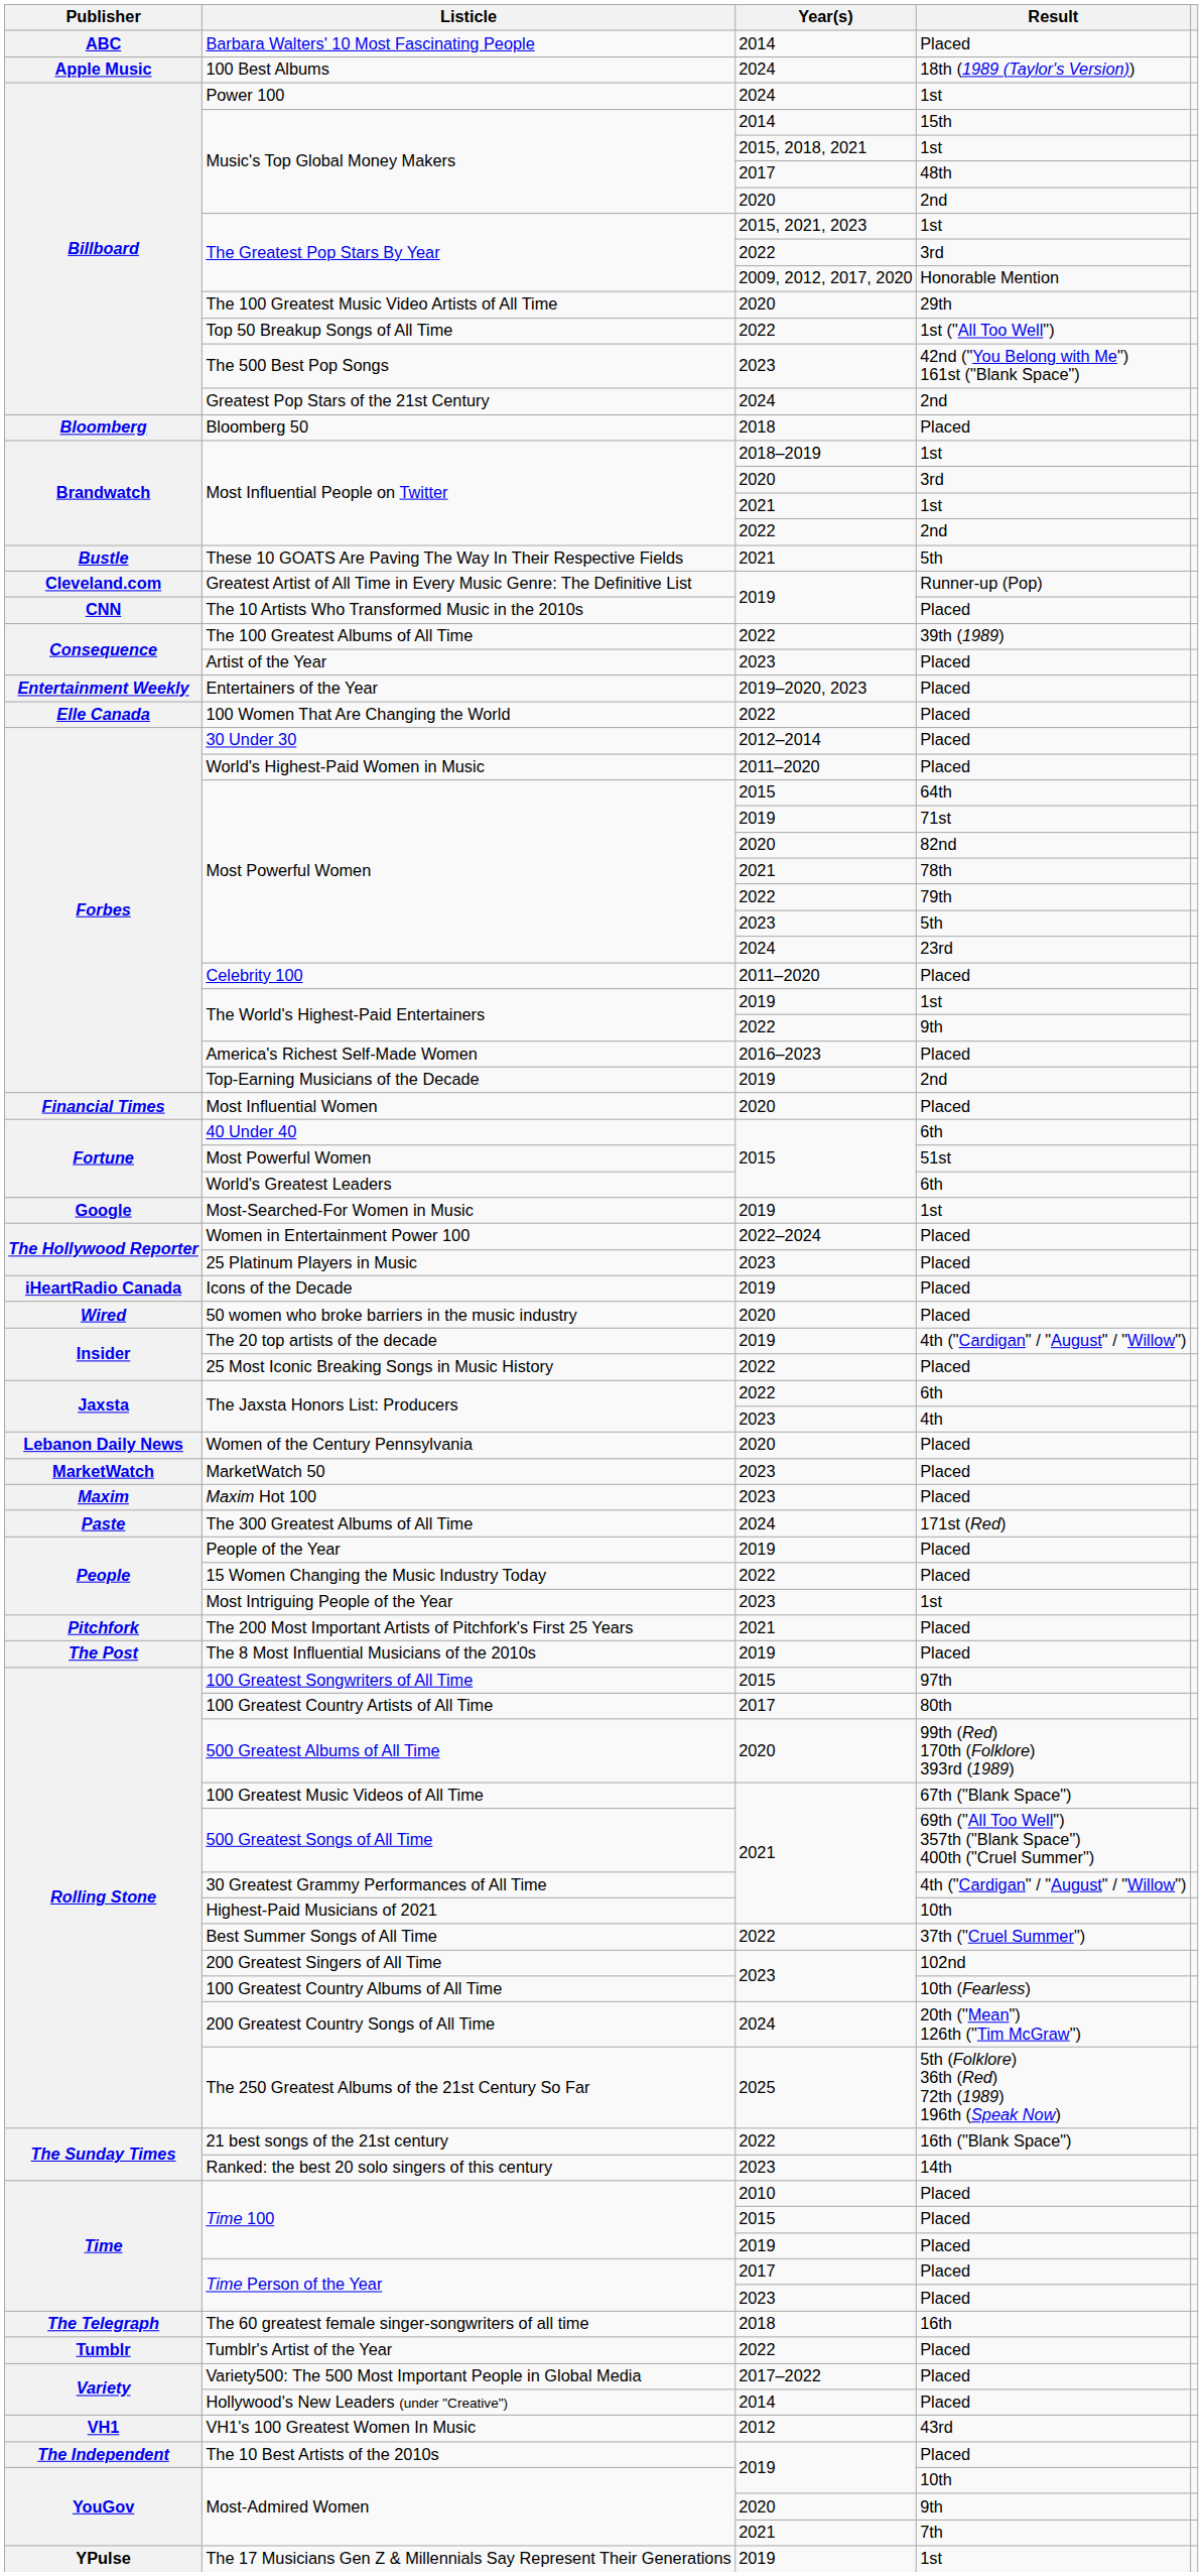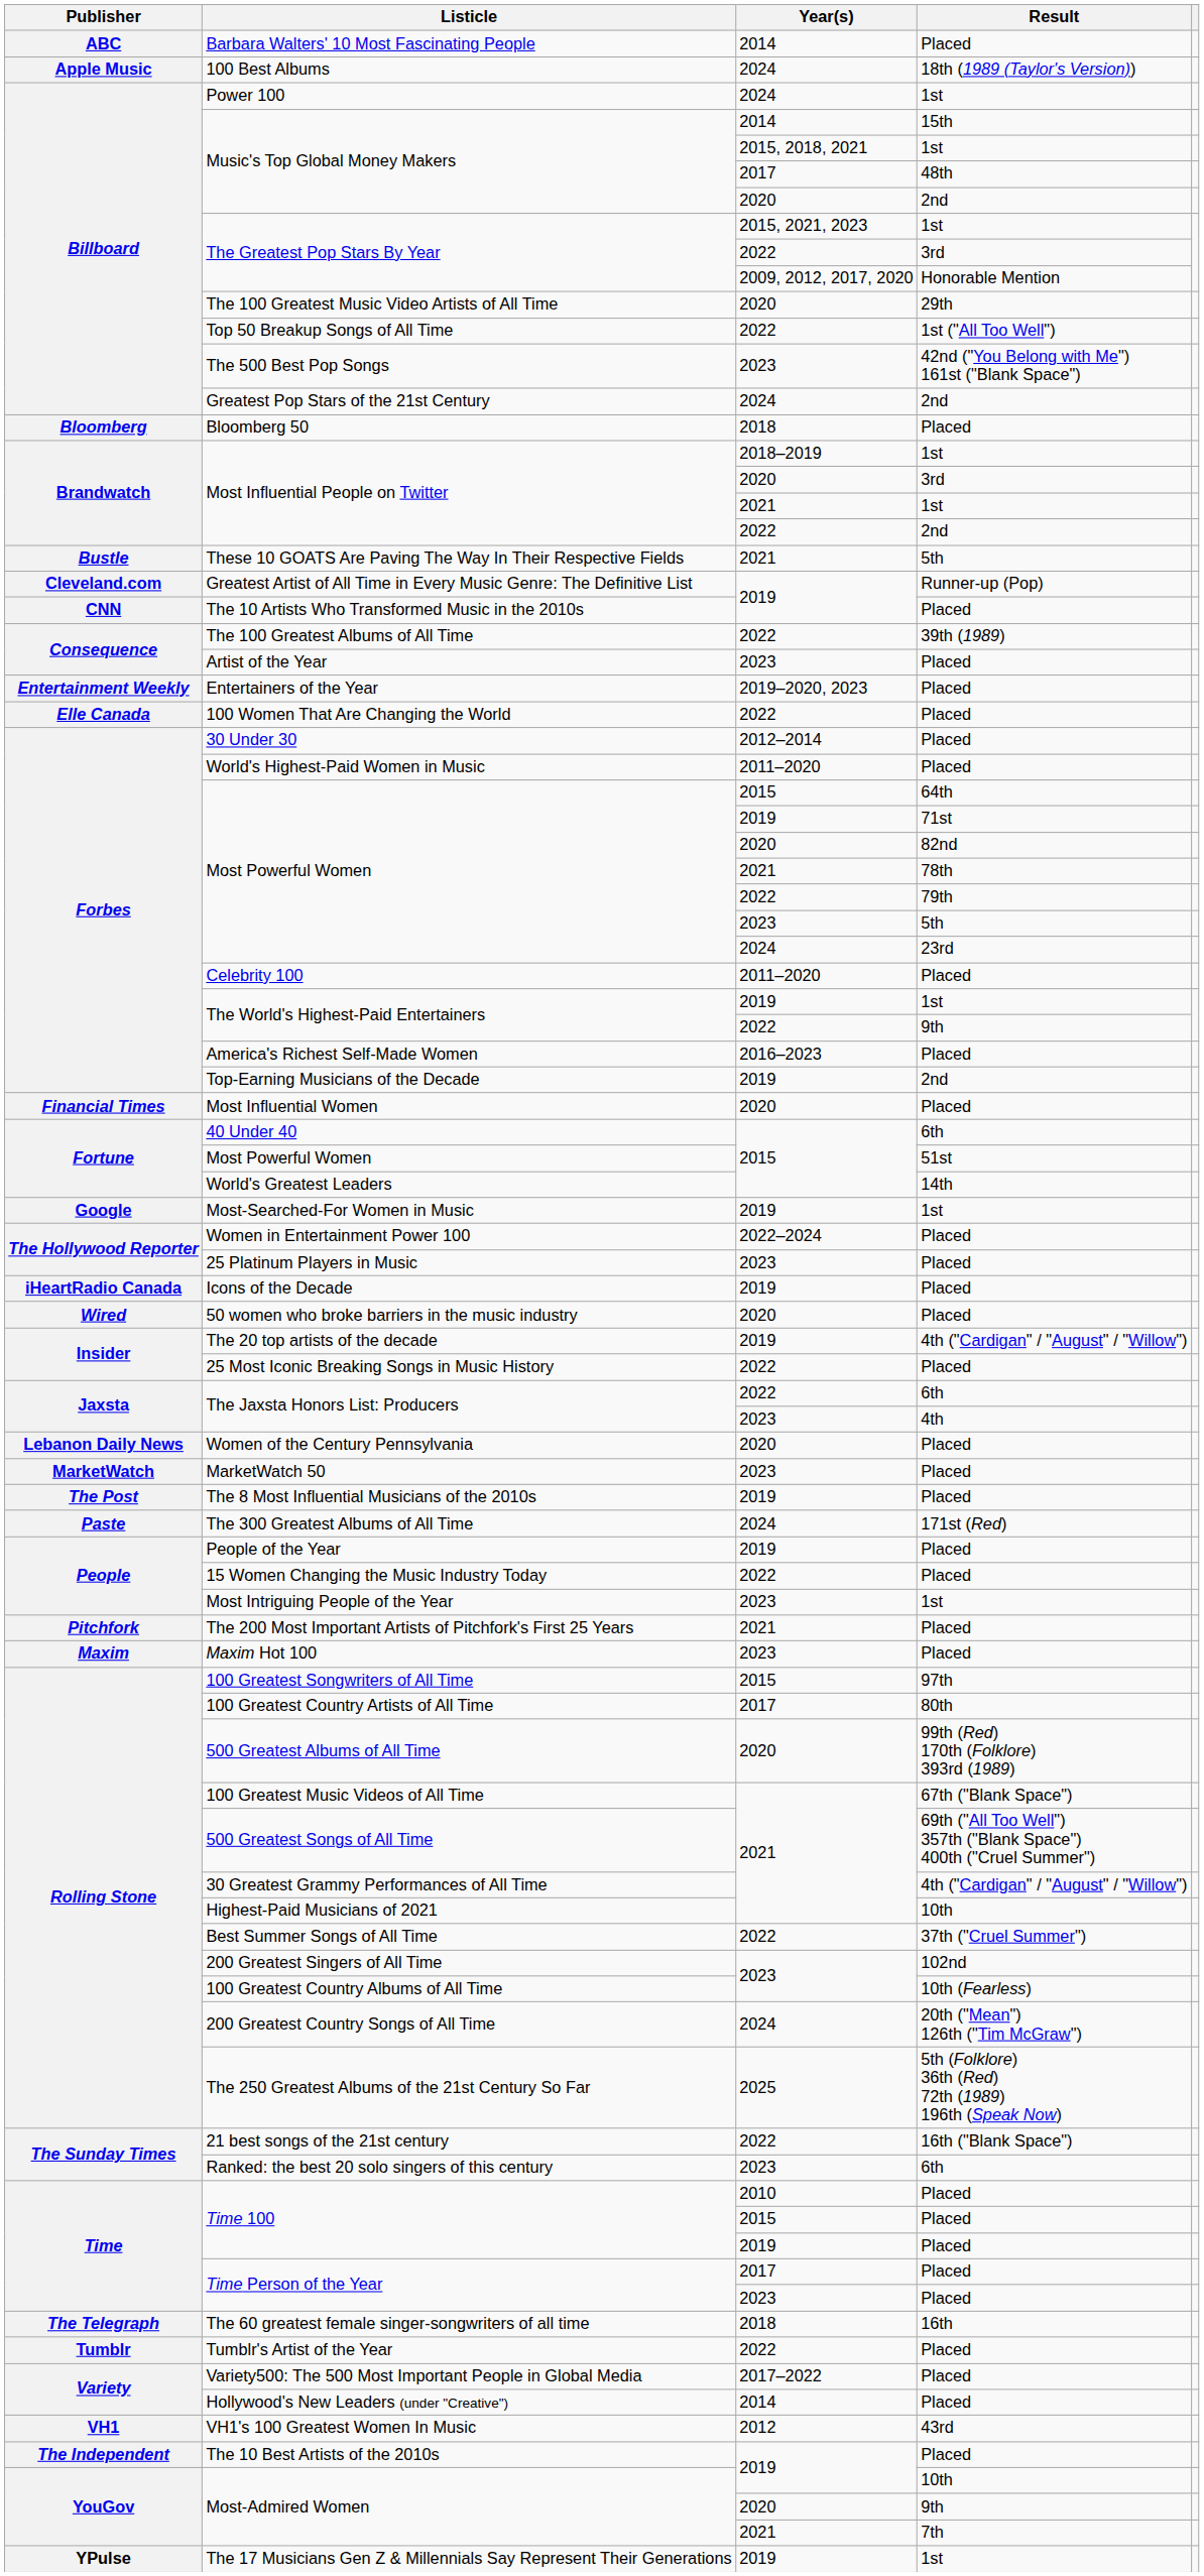World's Greatest Leaders | Result: 6th -> 14th
rows swapped: Maxim Hot 100 <-> The 8 Most Influential Musicians of the 2010s
Ranked: the best 20 solo singers of this century | Result: 14th -> 6th
